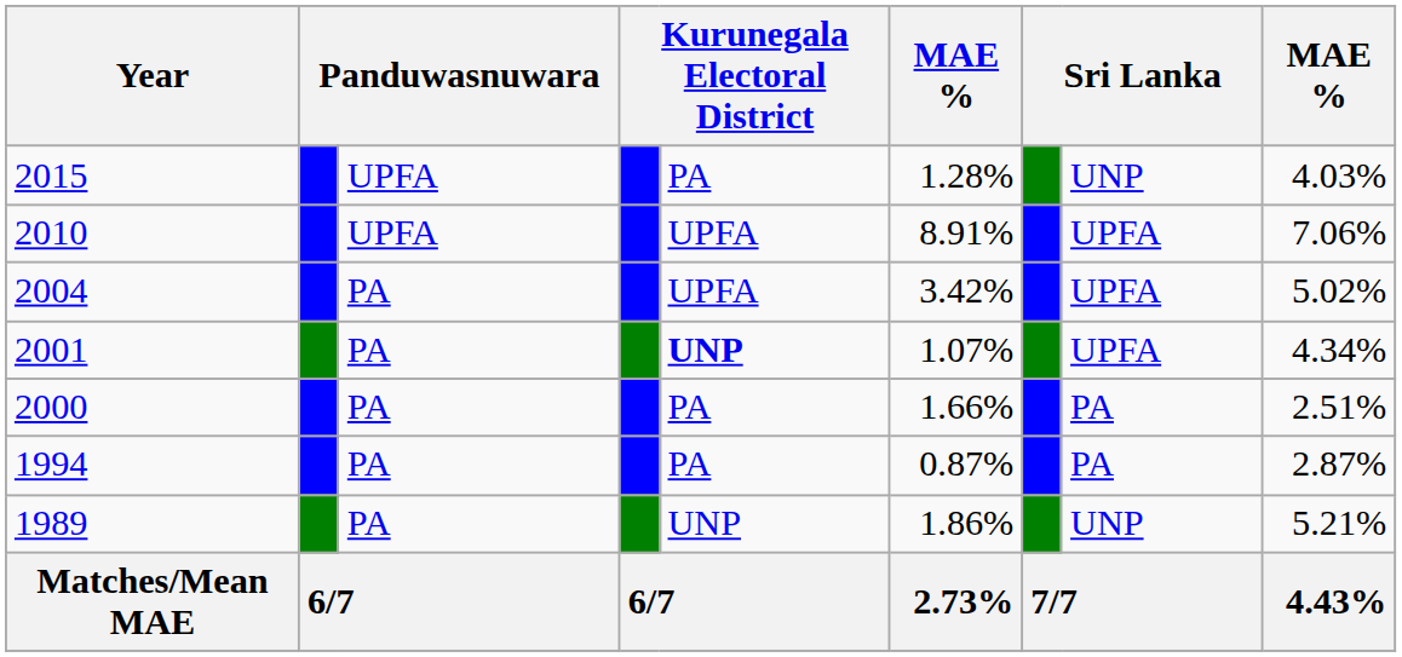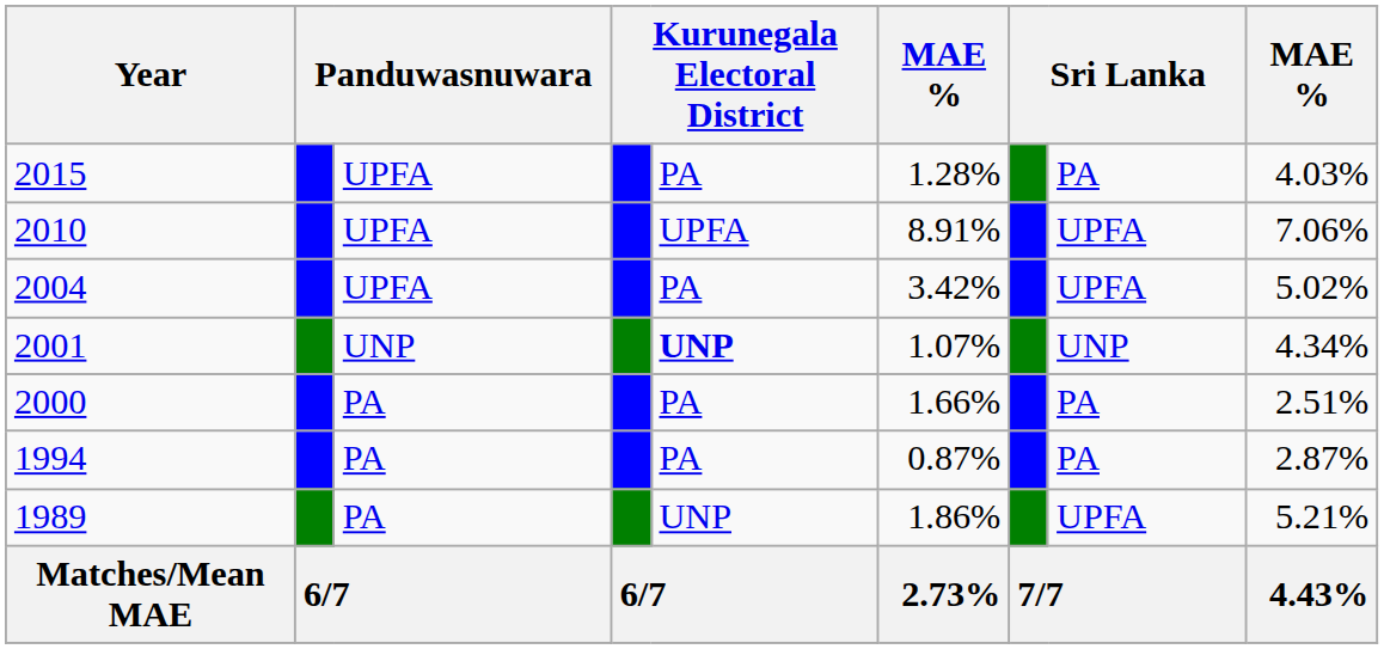2015 | column 8: UNP -> PA
2004 | column 3: PA -> UPFA
2004 | column 5: UPFA -> PA
2001 | column 3: PA -> UNP
2001 | column 8: UPFA -> UNP
1989 | column 8: UNP -> UPFA
